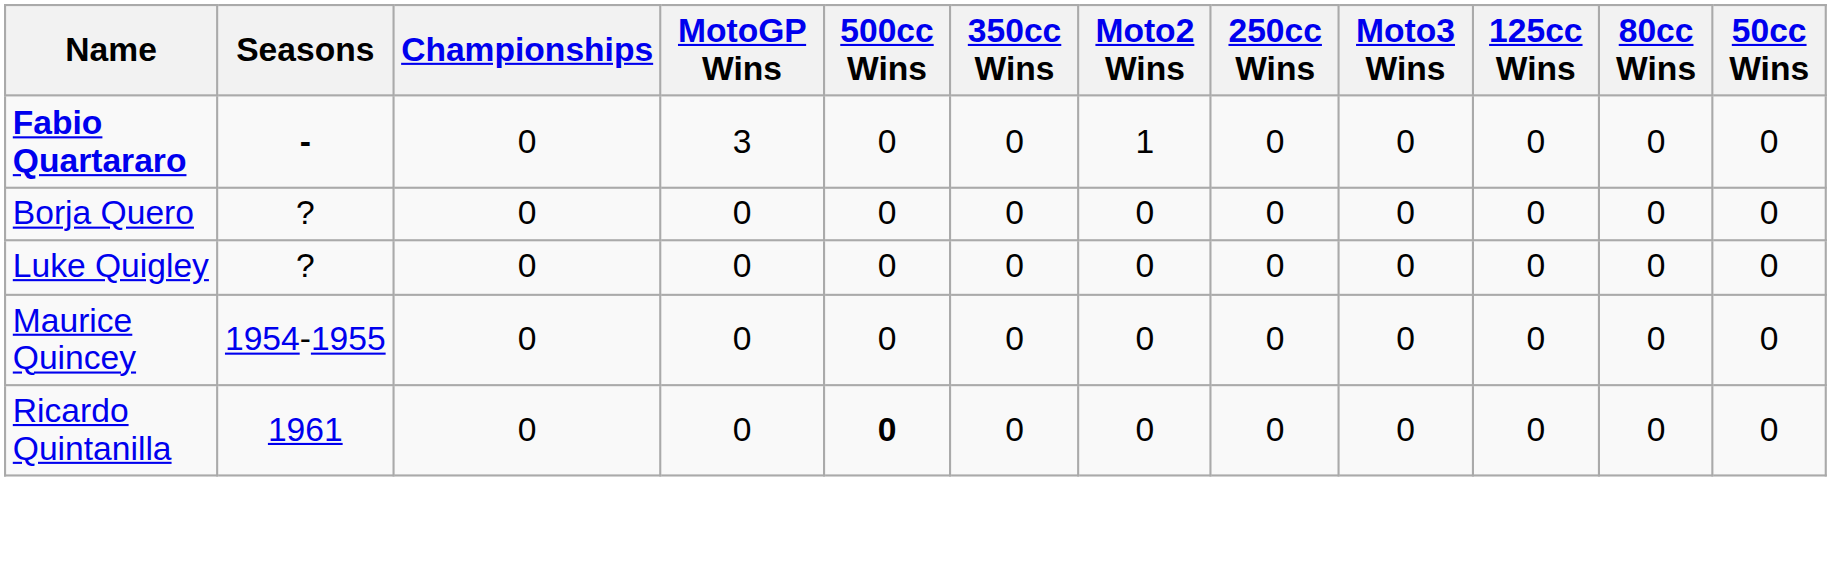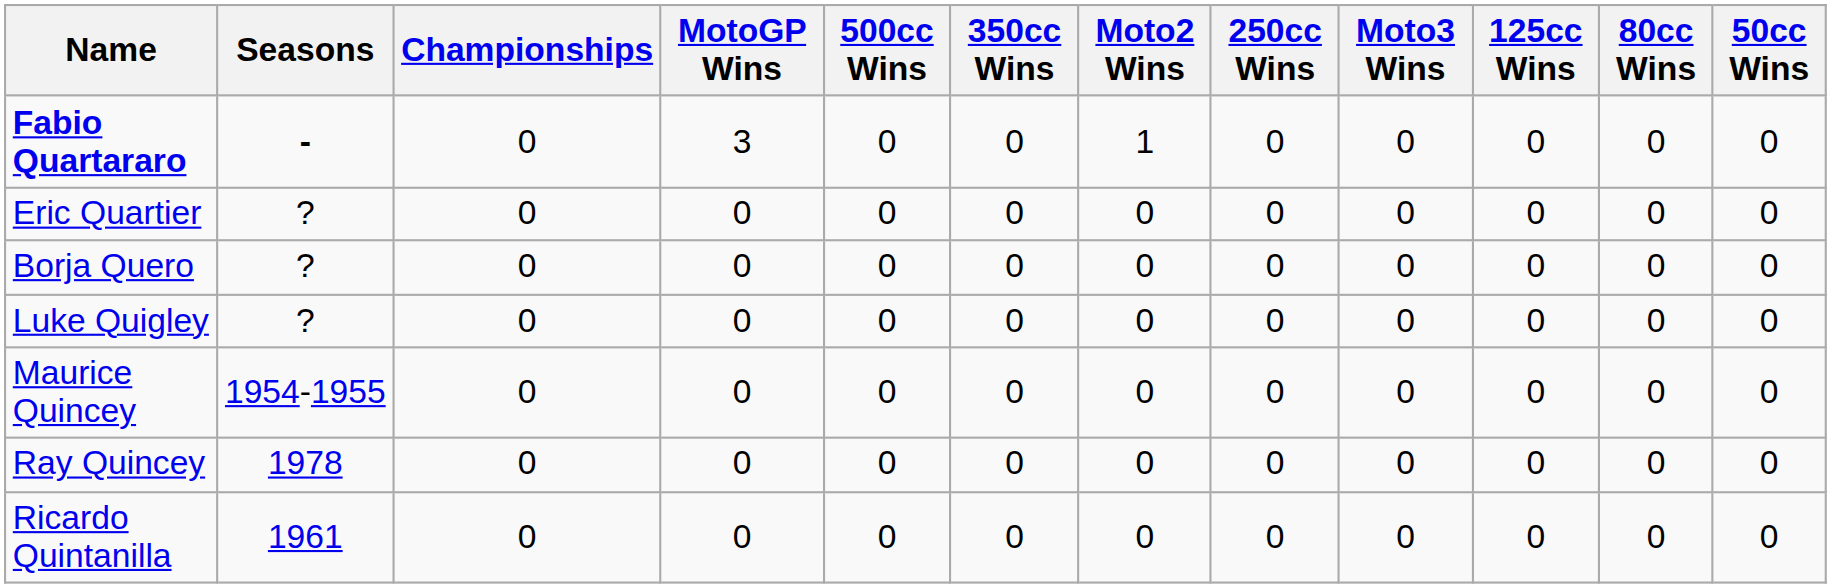+ row: Eric Quartier | ? | 0 | 0 | 0 | 0 | 0 | 0 | 0 | 0 | 0 | 0
+ row: Ray Quincey | 1978 | 0 | 0 | 0 | 0 | 0 | 0 | 0 | 0 | 0 | 0
Ricardo Quintanilla | 500cc Wins: bold -> normal
